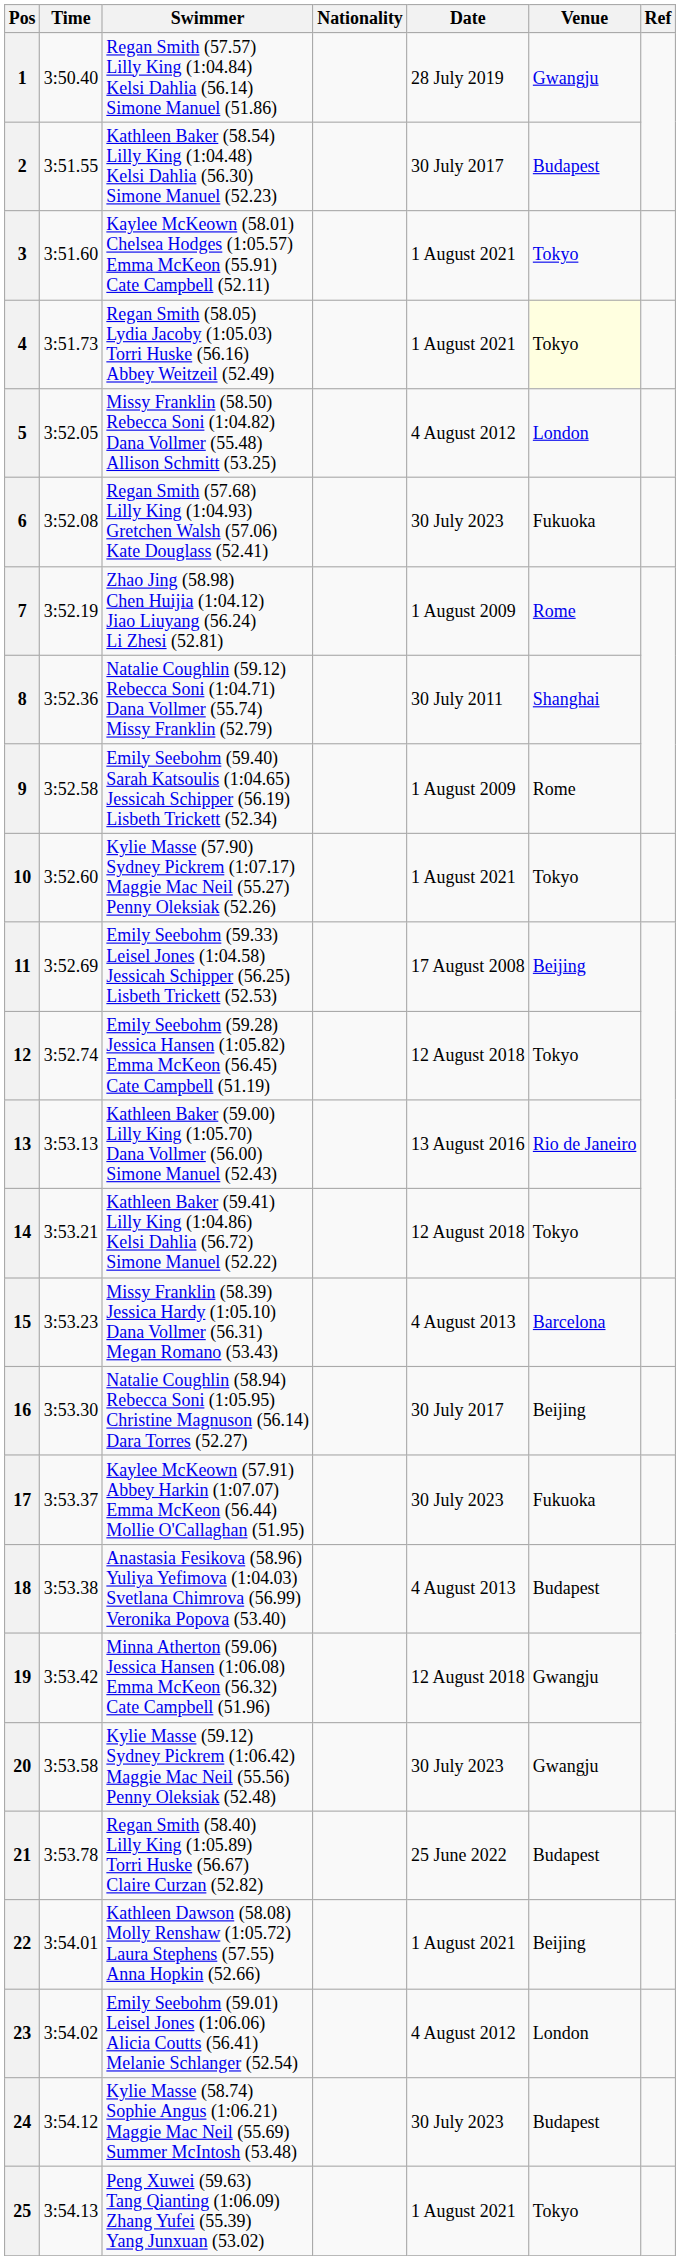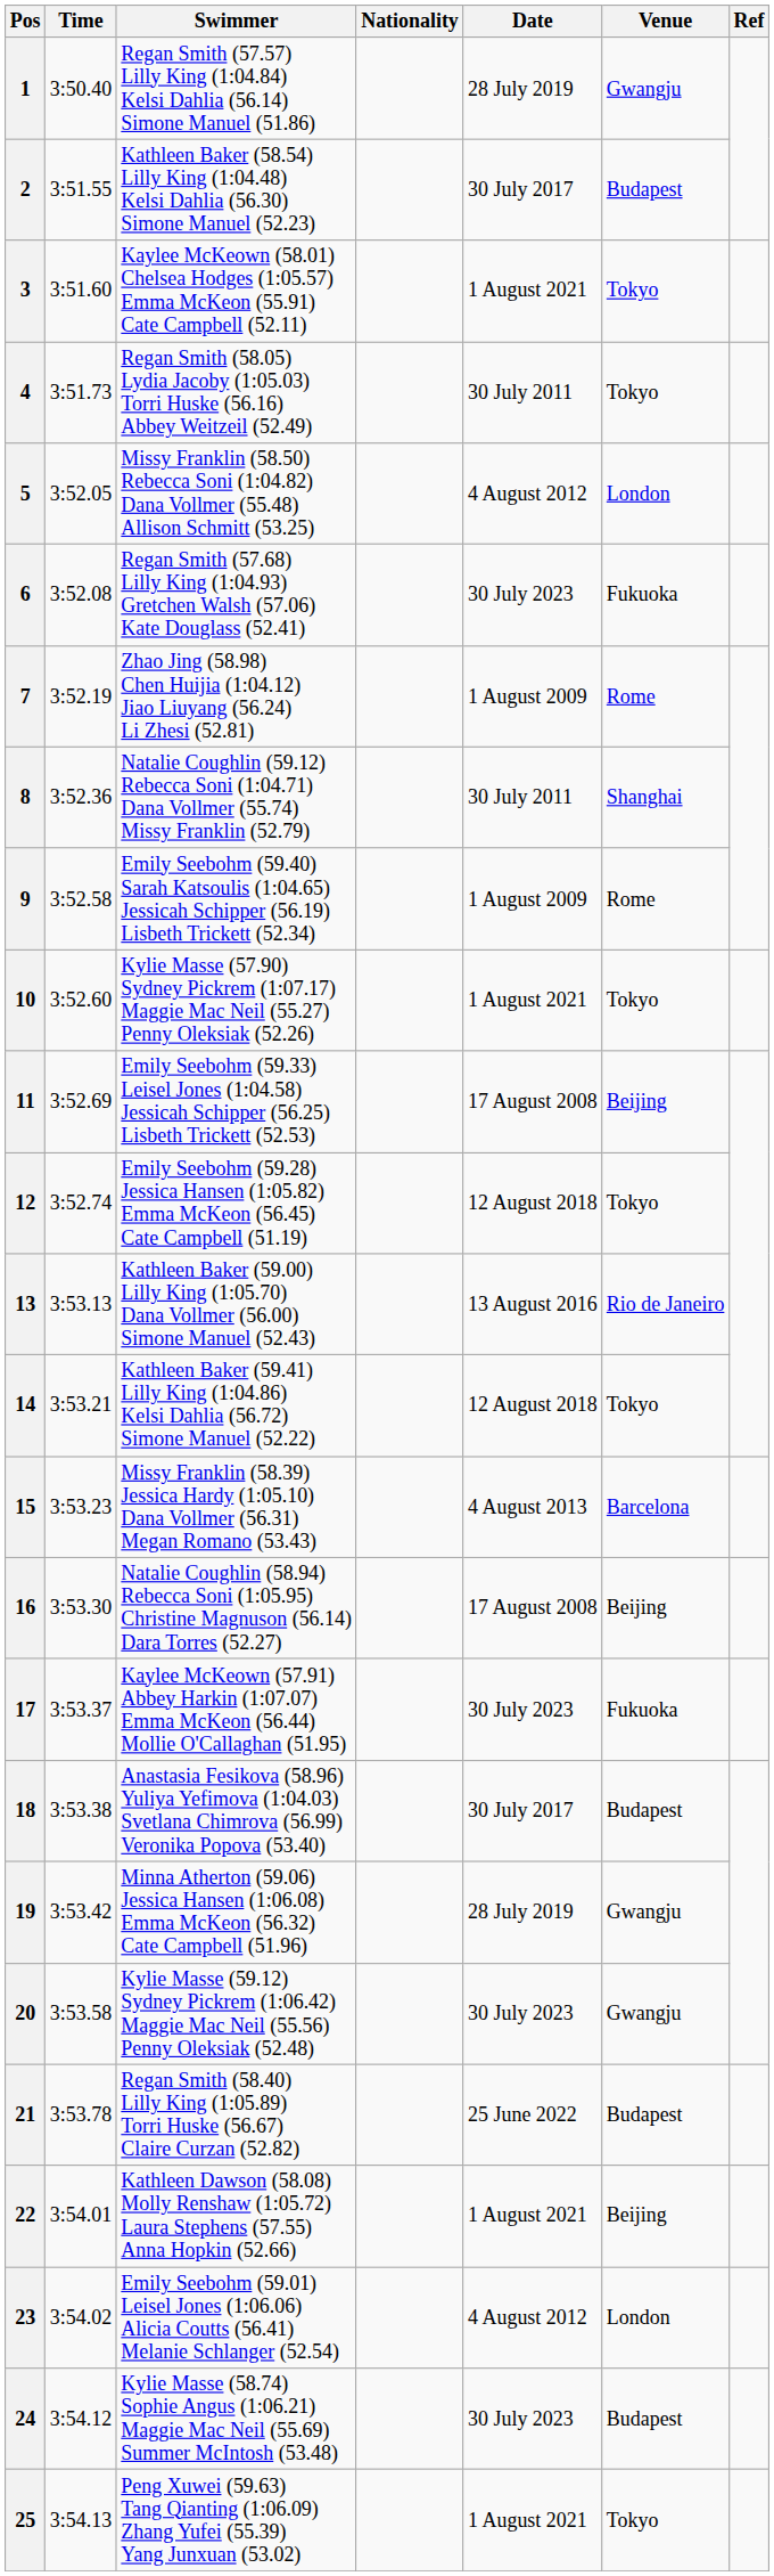4 | Date: 1 August 2021 -> 30 July 2011
4 | Venue: lightyellow background -> no background
16 | Date: 30 July 2017 -> 17 August 2008
18 | Date: 4 August 2013 -> 30 July 2017
19 | Date: 12 August 2018 -> 28 July 2019
